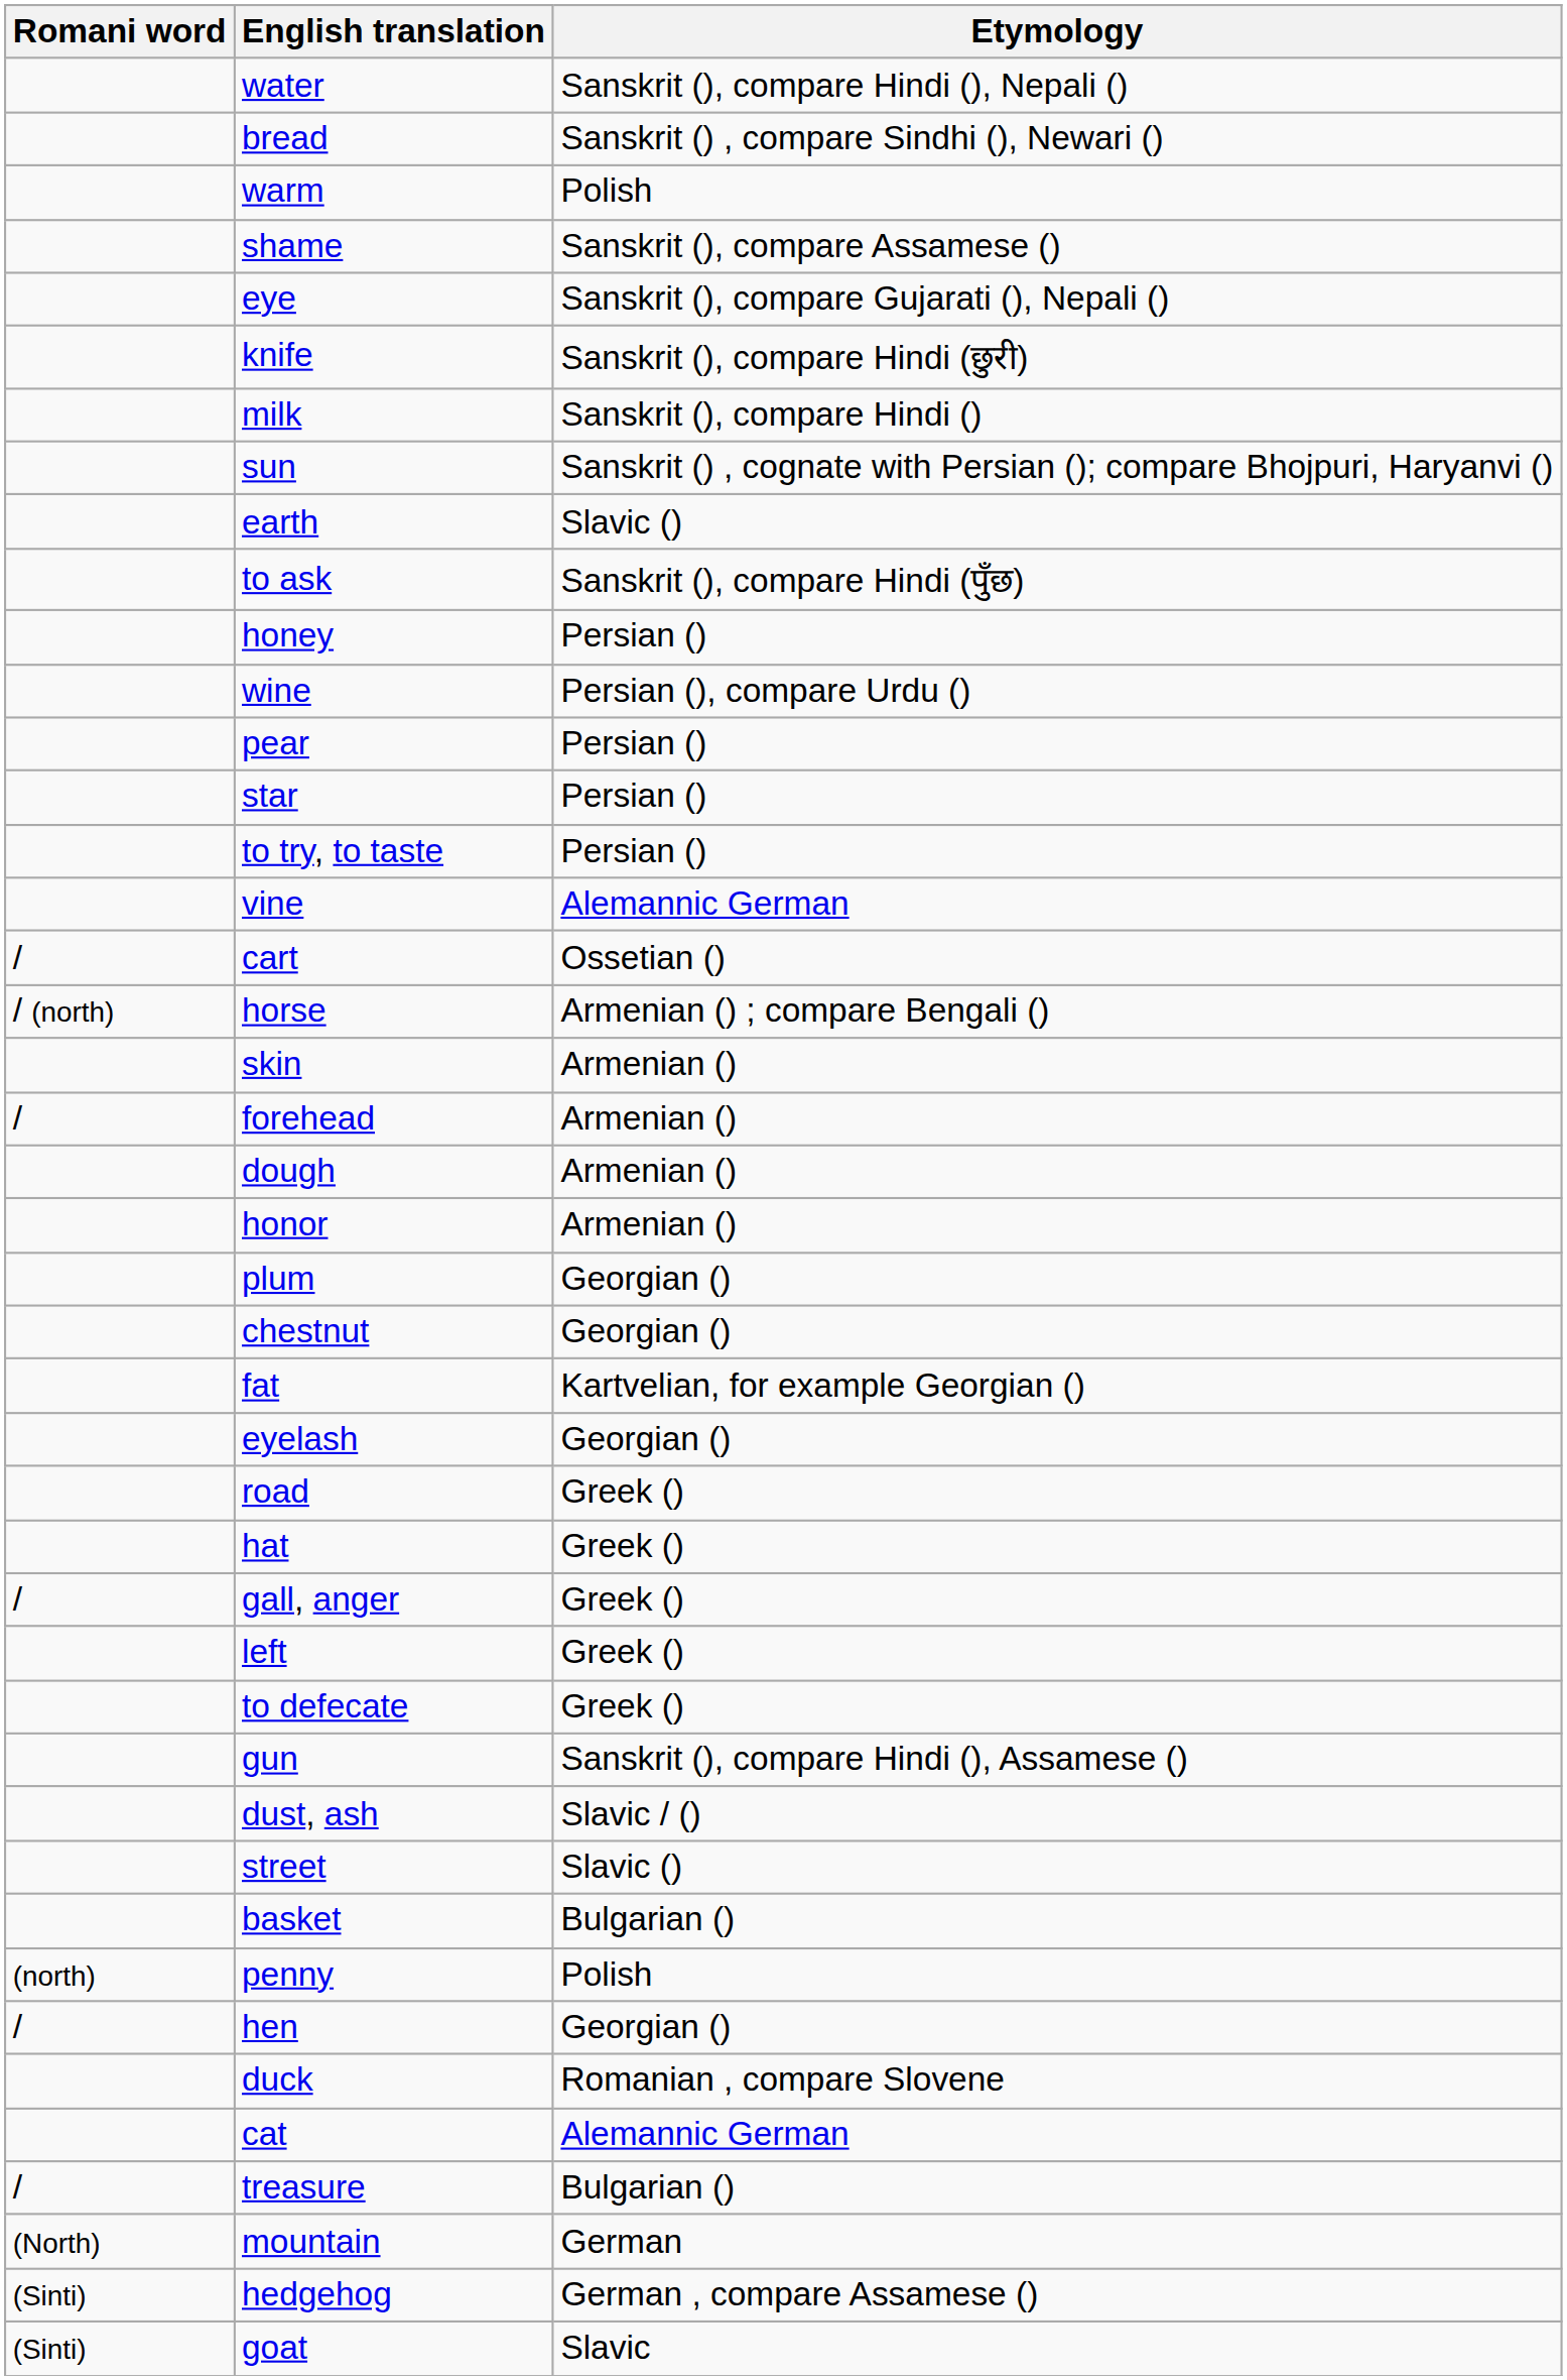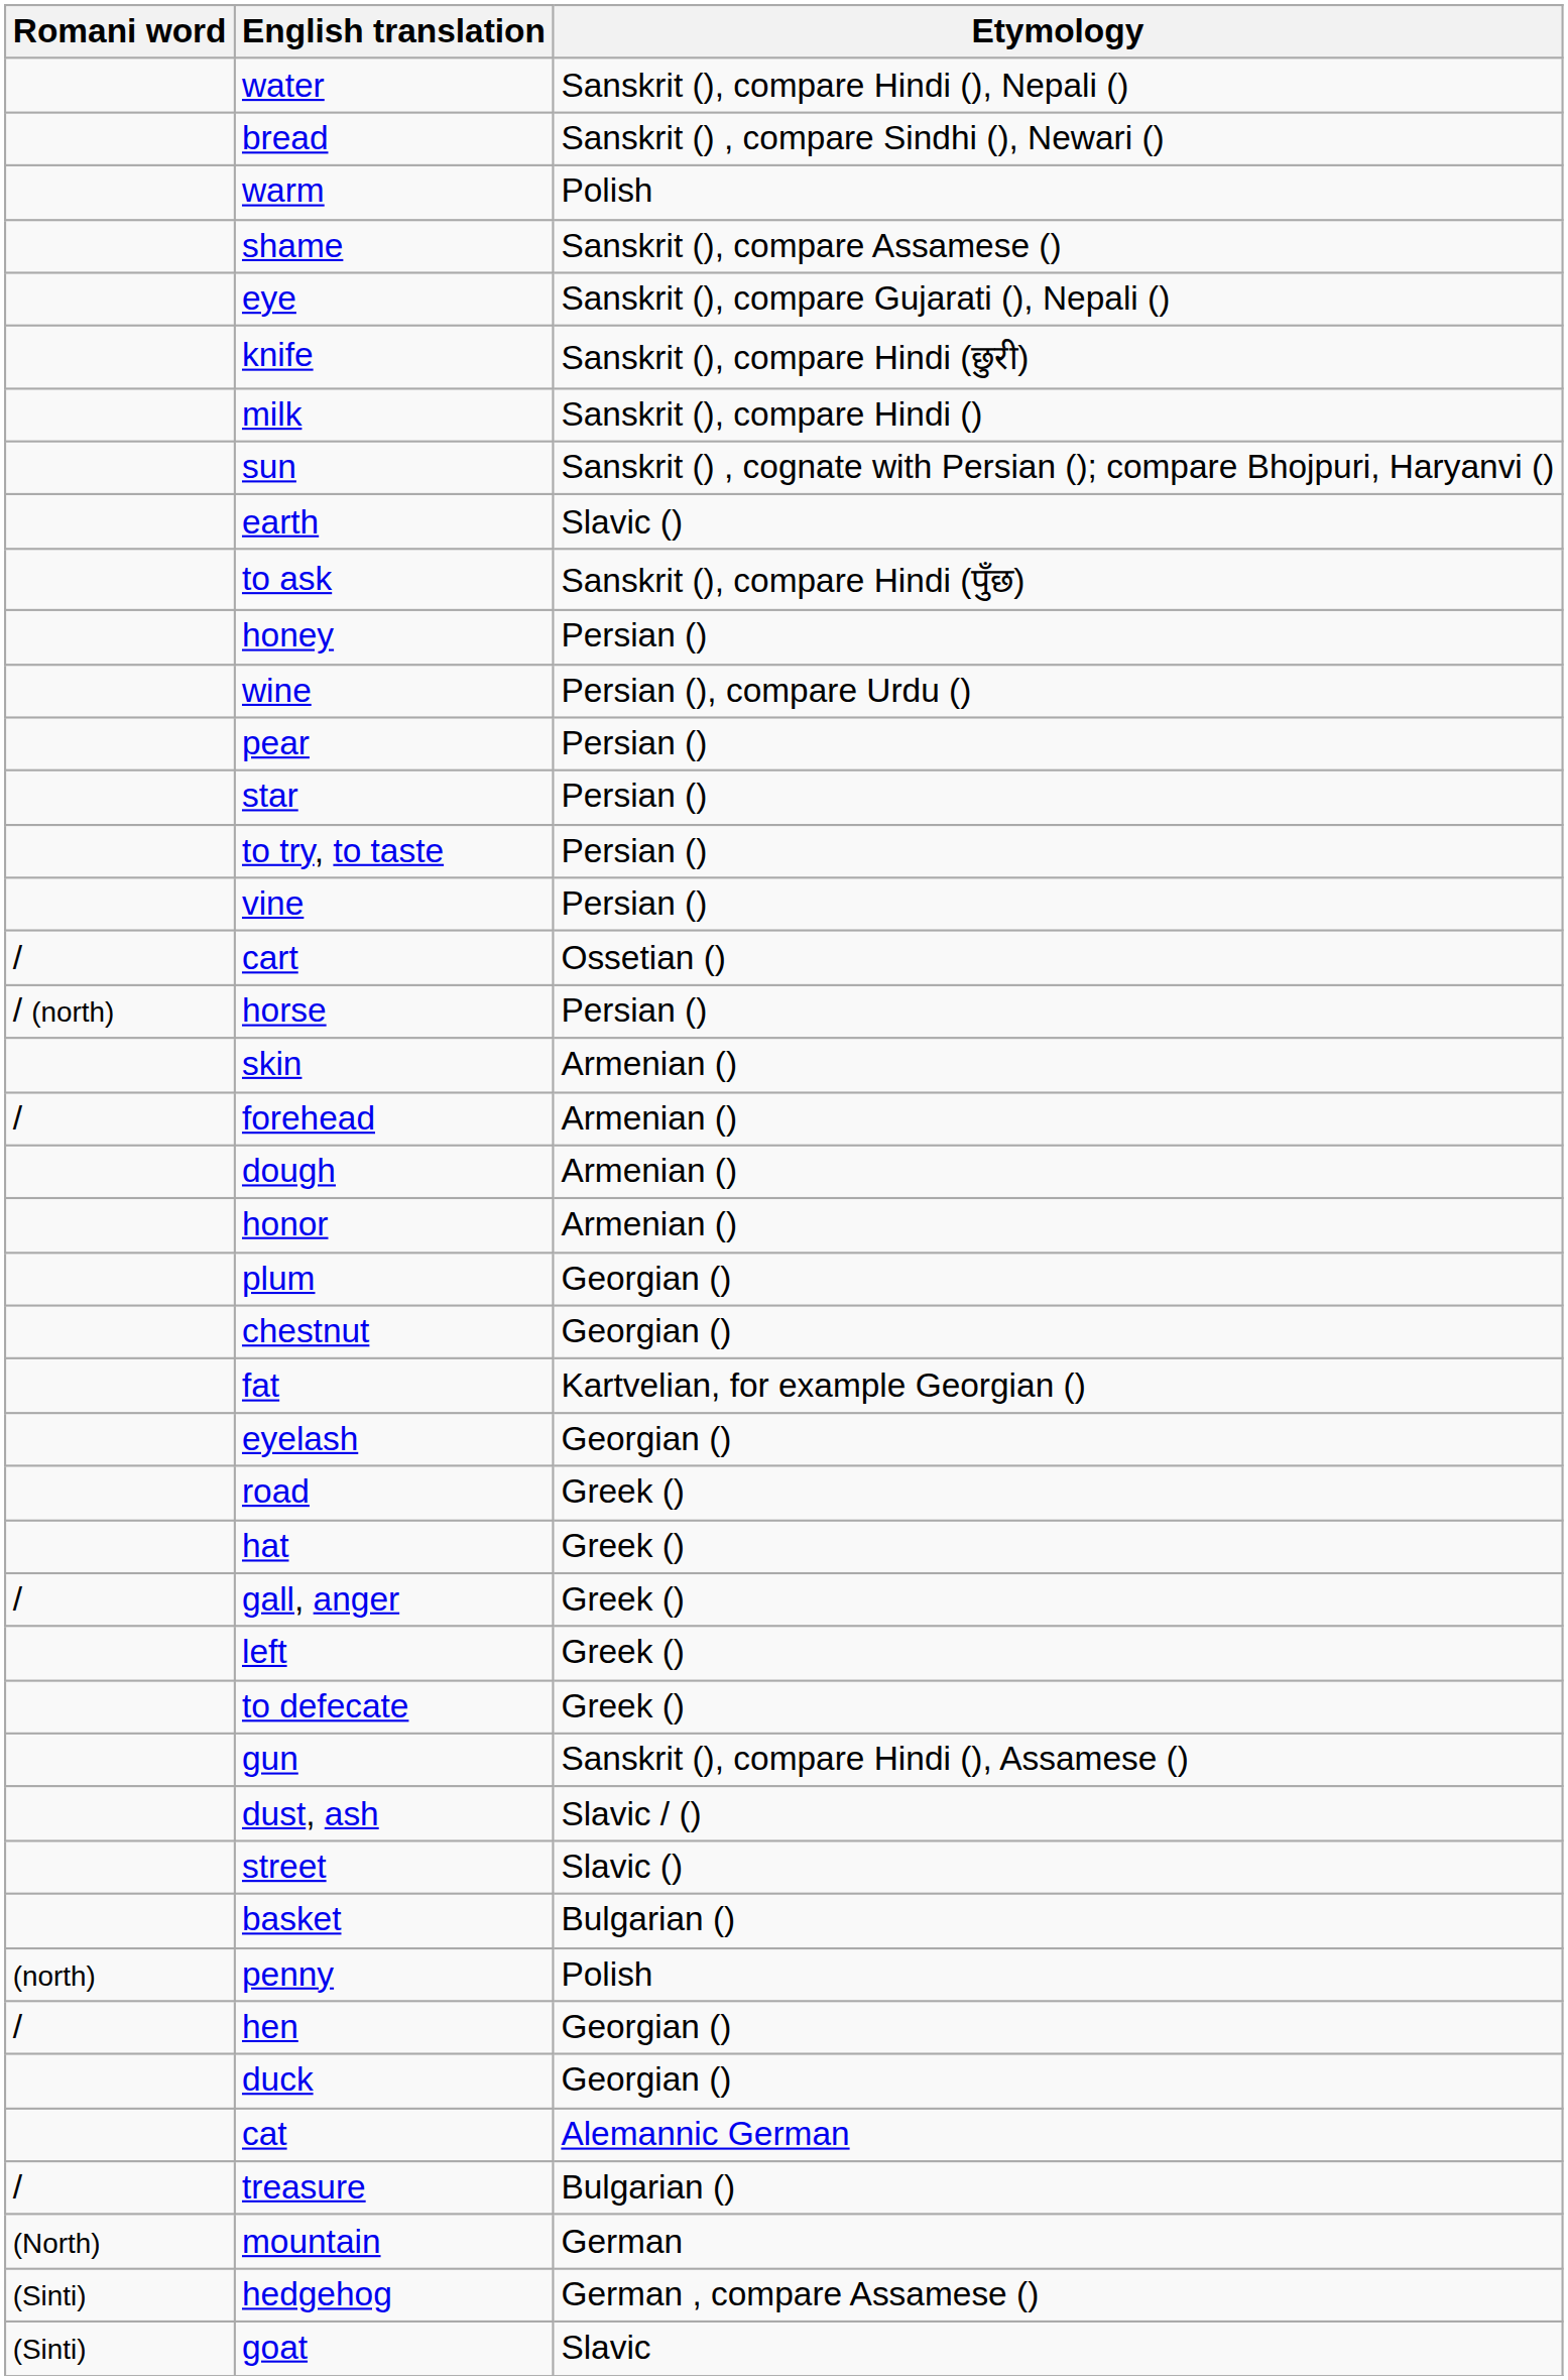vine | Etymology: Alemannic German -> Persian ()
horse | Etymology: Armenian () ; compare Bengali () -> Persian ()
duck | Etymology: Romanian , compare Slovene -> Georgian ()
